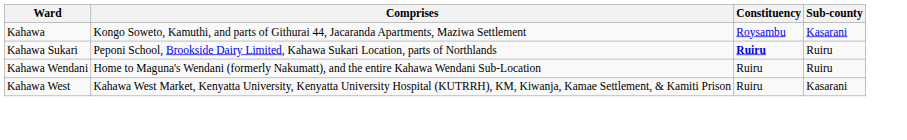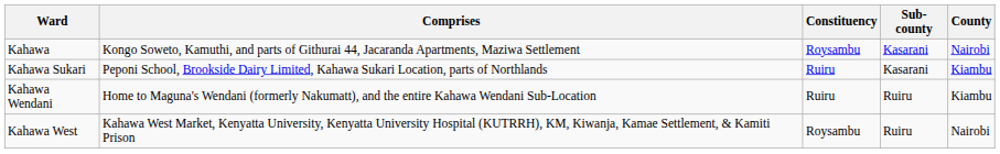+ column: County | Nairobi | Kiambu | Kiambu | Nairobi
Kahawa Sukari | Constituency: bold -> normal
Kahawa Sukari | Sub-county: Ruiru -> Kasarani
Kahawa West | Constituency: Ruiru -> Roysambu
Kahawa West | Sub-county: Kasarani -> Ruiru
